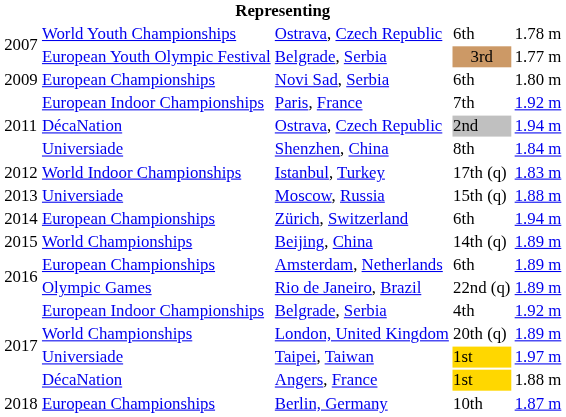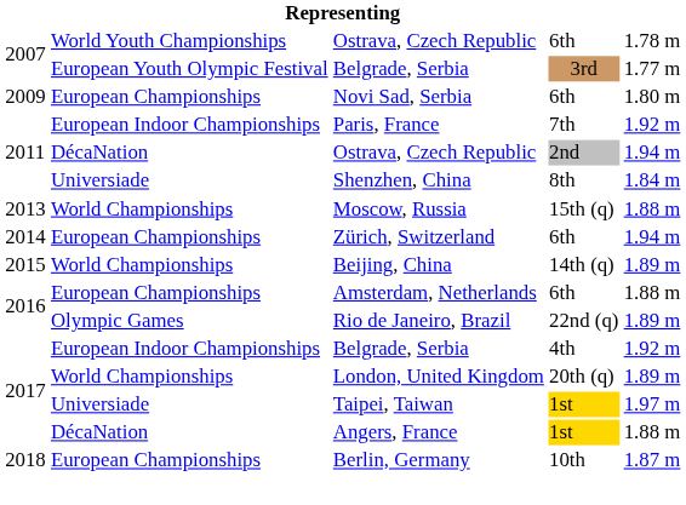- row: 2012 | World Indoor Championships | Istanbul, Turkey | 17th (q) | 1.83 m
Moscow, Russia | column 2: Universiade -> World Championships
Amsterdam, Netherlands | column 5: 1.89 m -> 1.88 m
